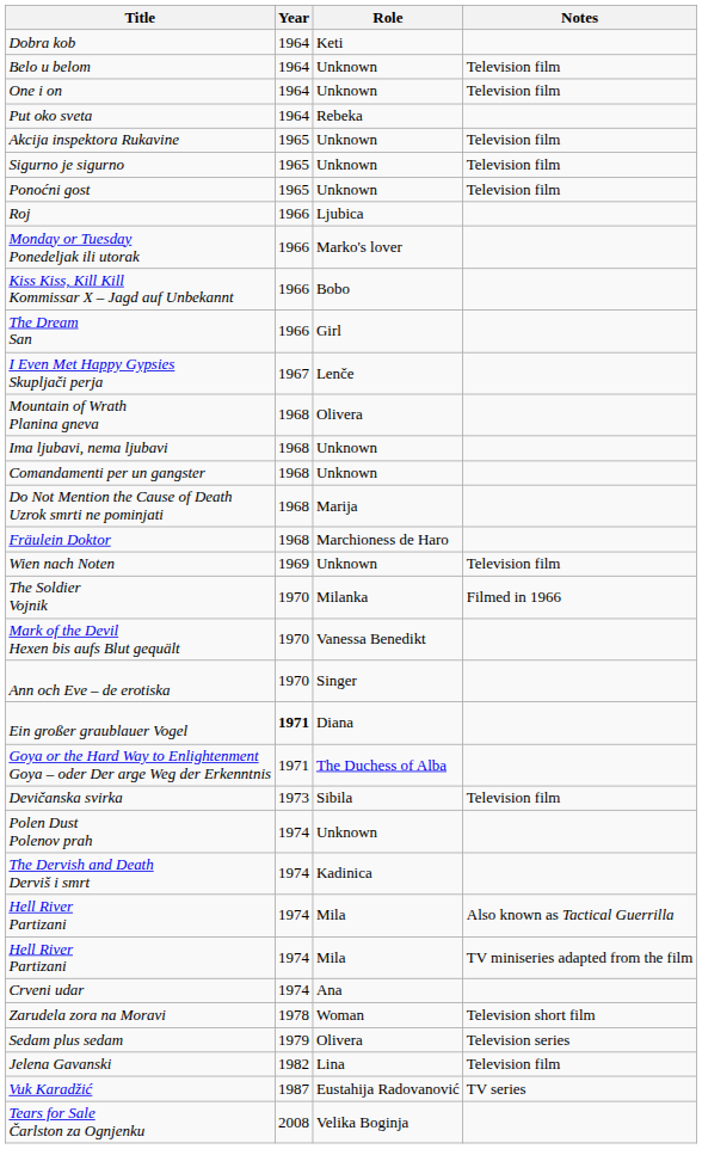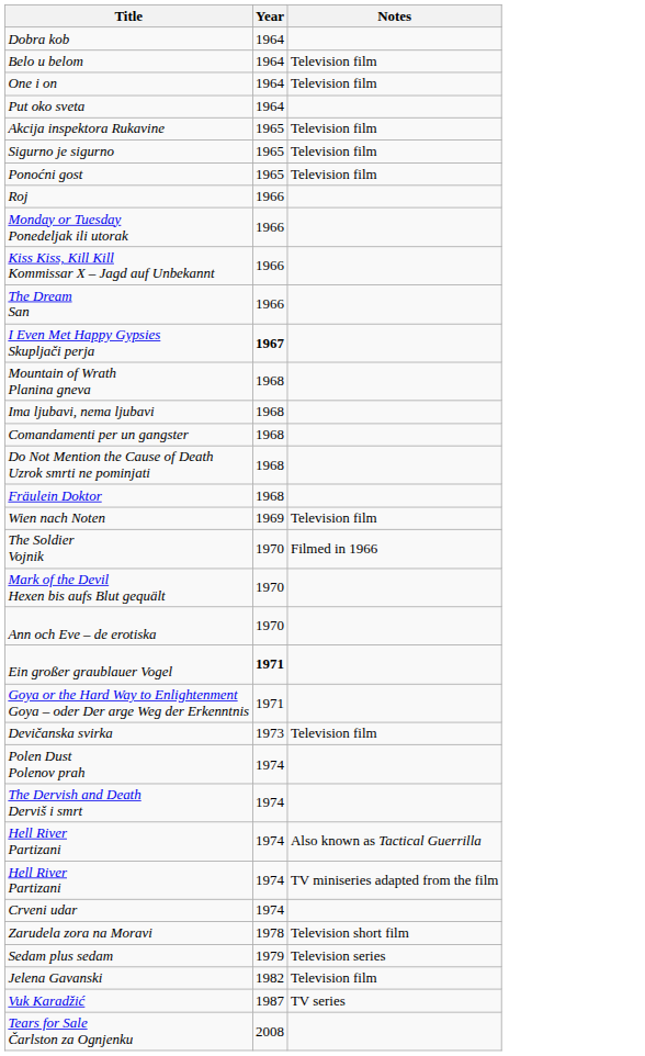- column: Role | Keti | Unknown | Unknown | Rebeka | Unknown | Unknown | Unknown | Ljubica | Marko's lover | Bobo | Girl | Lenče | Olivera | Unknown | Unknown | Marija | Marchioness de Haro | Unknown | Milanka | Vanessa Benedikt | Singer | Diana | The Duchess of Alba | Sibila | Unknown | Kadinica | Mila | Mila | Ana | Woman | Olivera | Lina | Eustahija Radovanović | Velika Boginja
I Even Met Happy Gypsies Skupljači perja | Year: normal -> bold
